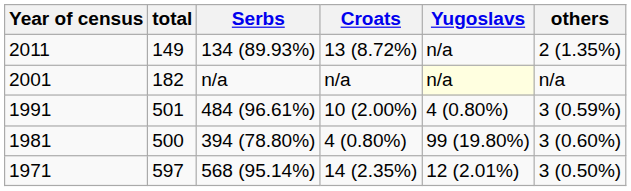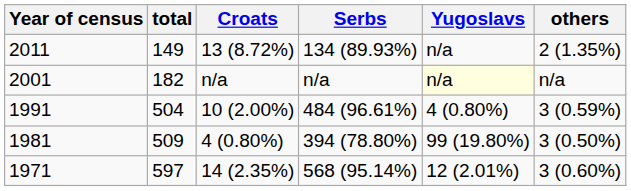columns swapped: Serbs <-> Croats
1991 | total: 501 -> 504
1981 | total: 500 -> 509
1981 | others: 3 (0.60%) -> 3 (0.50%)
1971 | others: 3 (0.50%) -> 3 (0.60%)
